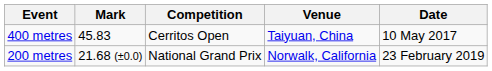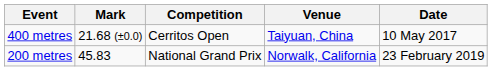400 metres | Mark: 45.83 -> 21.68 (±0.0)
200 metres | Mark: 21.68 (±0.0) -> 45.83
